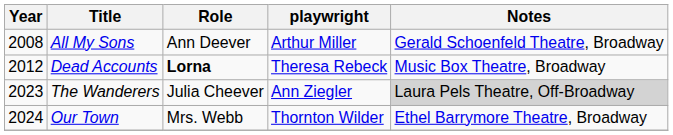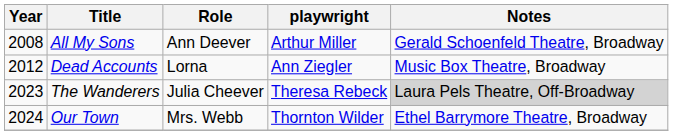Dead Accounts | Role: bold -> normal
Dead Accounts | playwright: Theresa Rebeck -> Ann Ziegler
The Wanderers | playwright: Ann Ziegler -> Theresa Rebeck
